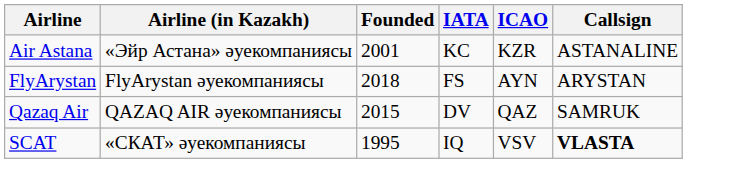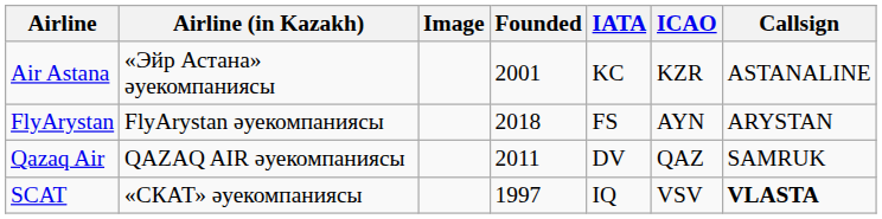+ column: Image
Qazaq Air | Founded: 2015 -> 2011
SCAT | Founded: 1995 -> 1997
